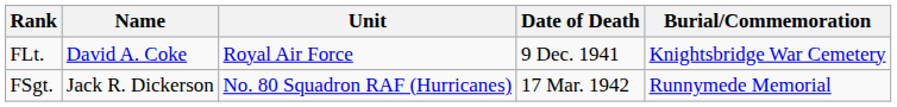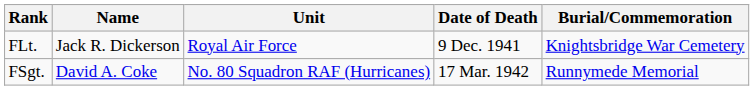FLt. | Name: David A. Coke -> Jack R. Dickerson
FSgt. | Name: Jack R. Dickerson -> David A. Coke
